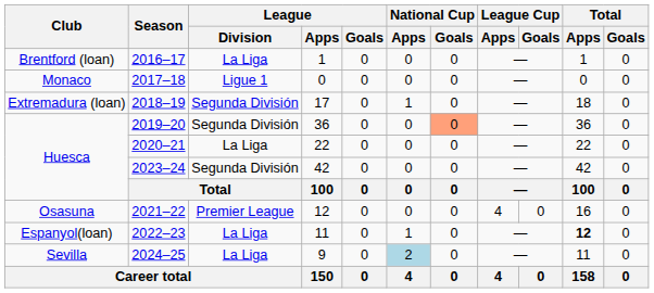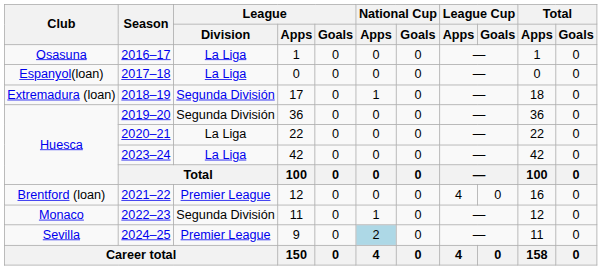2016–17 | Club: Brentford (loan) -> Osasuna
2017–18 | Club: Monaco -> Espanyol(loan)
2017–18 | League / Division: Ligue 1 -> La Liga
2019–20 | National Cup / Goals: lightsalmon background -> no background
2023–24 | League / Division: Segunda División -> La Liga
2021–22 | Club: Osasuna -> Brentford (loan)
2022–23 | Club: Espanyol(loan) -> Monaco
2022–23 | League / Division: La Liga -> Segunda División
2022–23 | Total / Apps: bold -> normal
2024–25 | League / Division: La Liga -> Premier League
